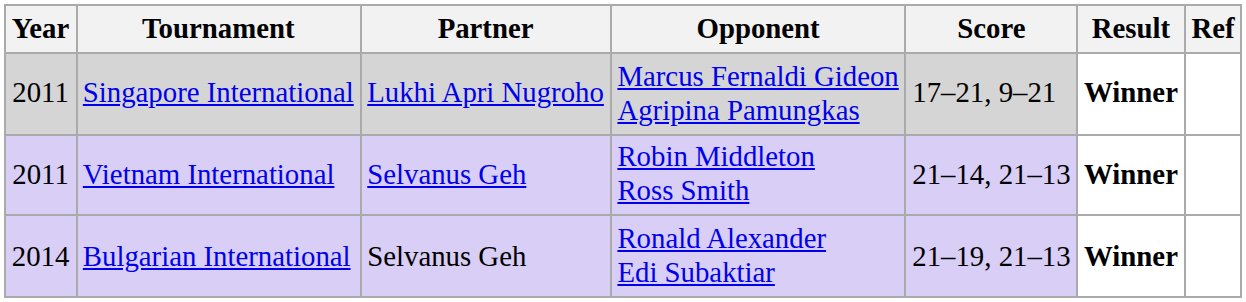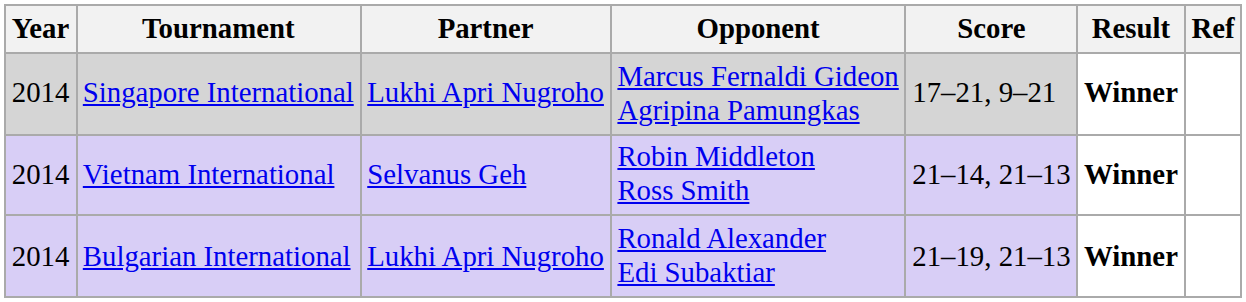Singapore International | Year: 2011 -> 2014
Vietnam International | Year: 2011 -> 2014
Bulgarian International | Partner: Selvanus Geh -> Lukhi Apri Nugroho
